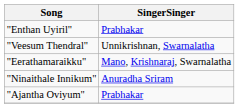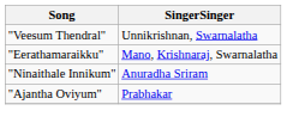- row: "Enthan Uyiril" | Prabhakar
